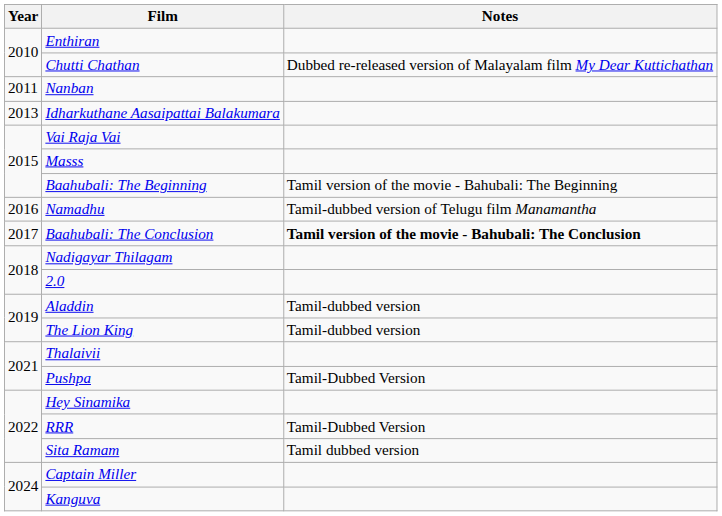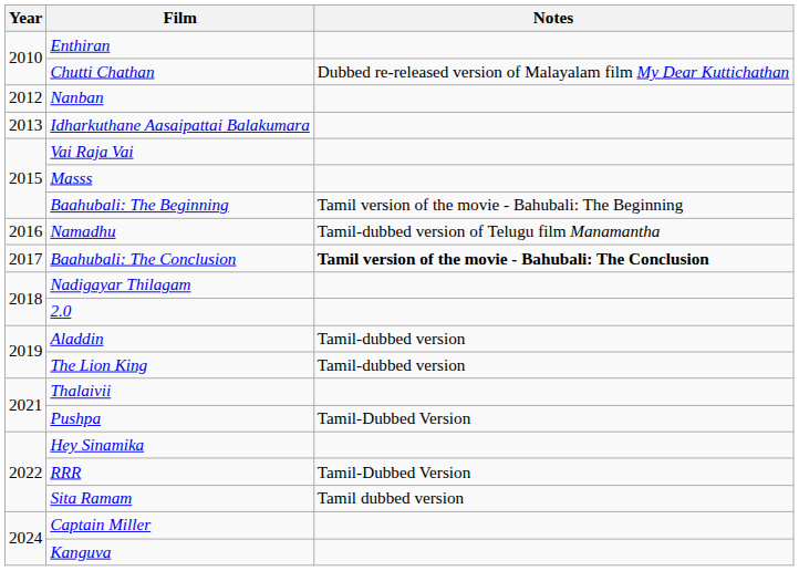Nanban | Year: 2011 -> 2012
